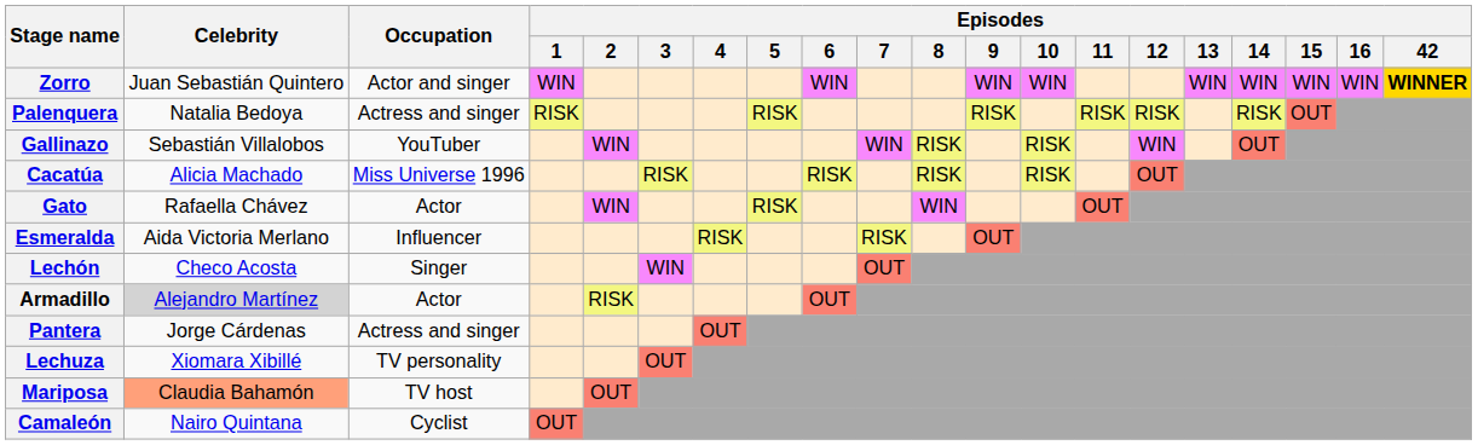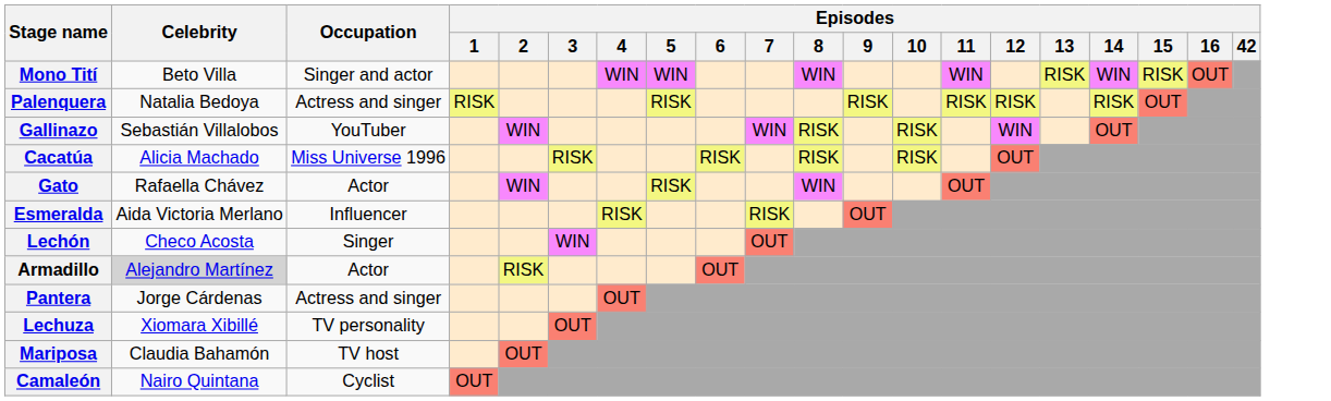- row: Zorro | Juan Sebastián Quintero | Actor and singer | WIN | WIN | WIN | WIN | WIN | WIN | WIN | WIN | WINNER
+ row: Mono Tití | Beto Villa | Singer and actor | WIN | WIN | WIN | WIN | RISK | WIN | RISK | OUT
Mariposa | Celebrity: lightsalmon background -> no background
